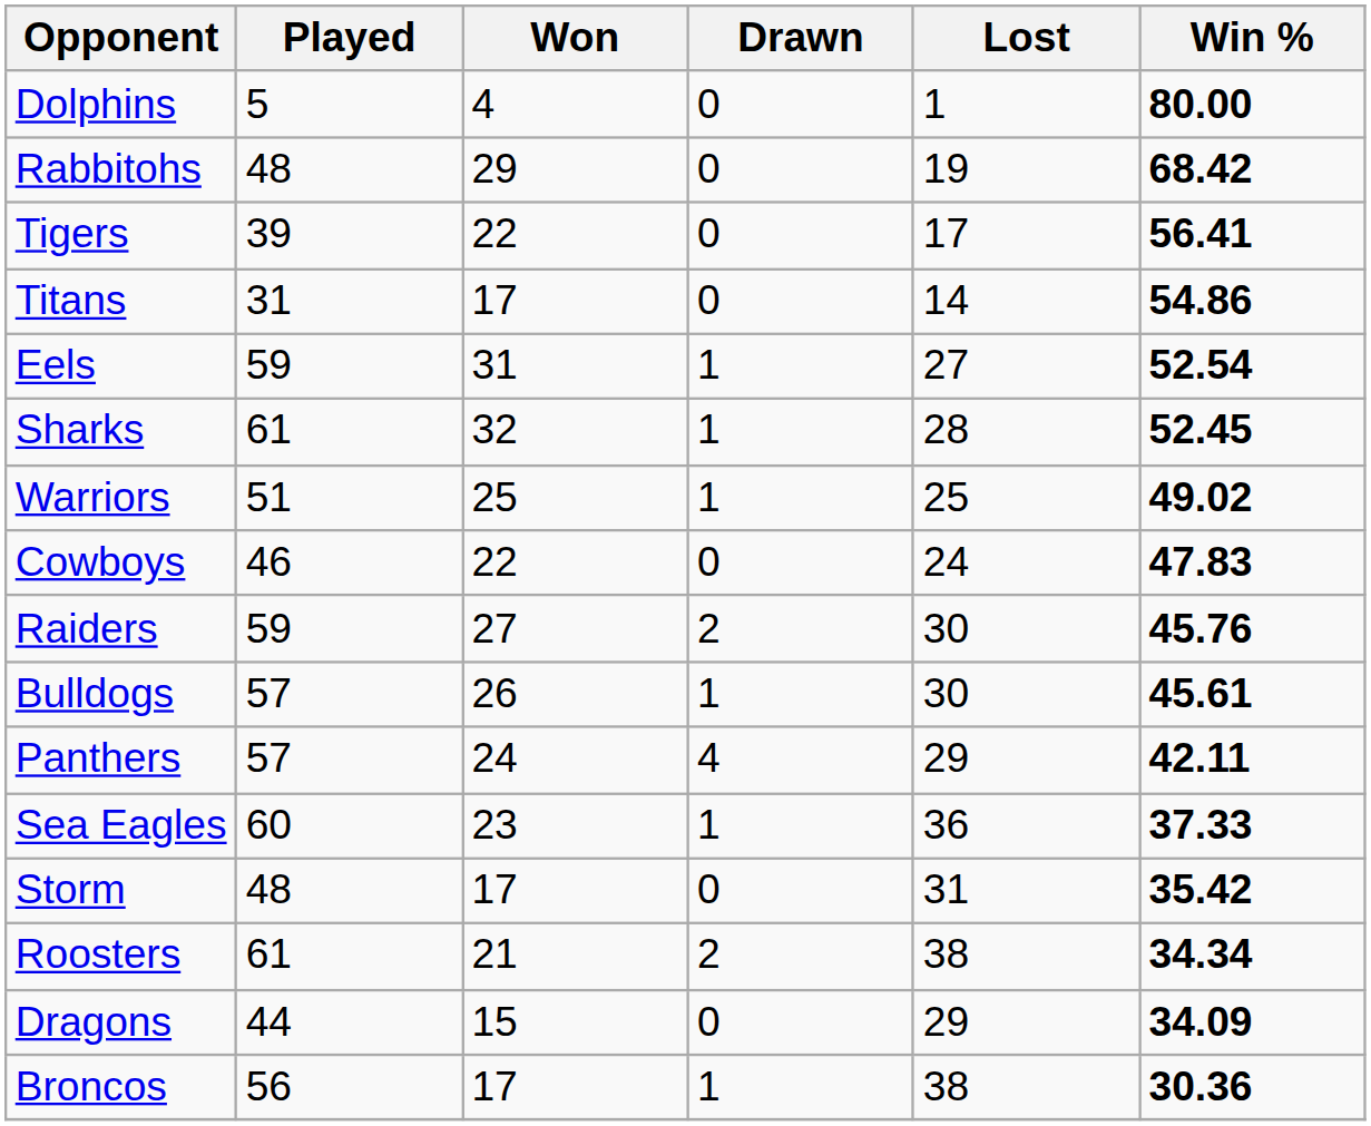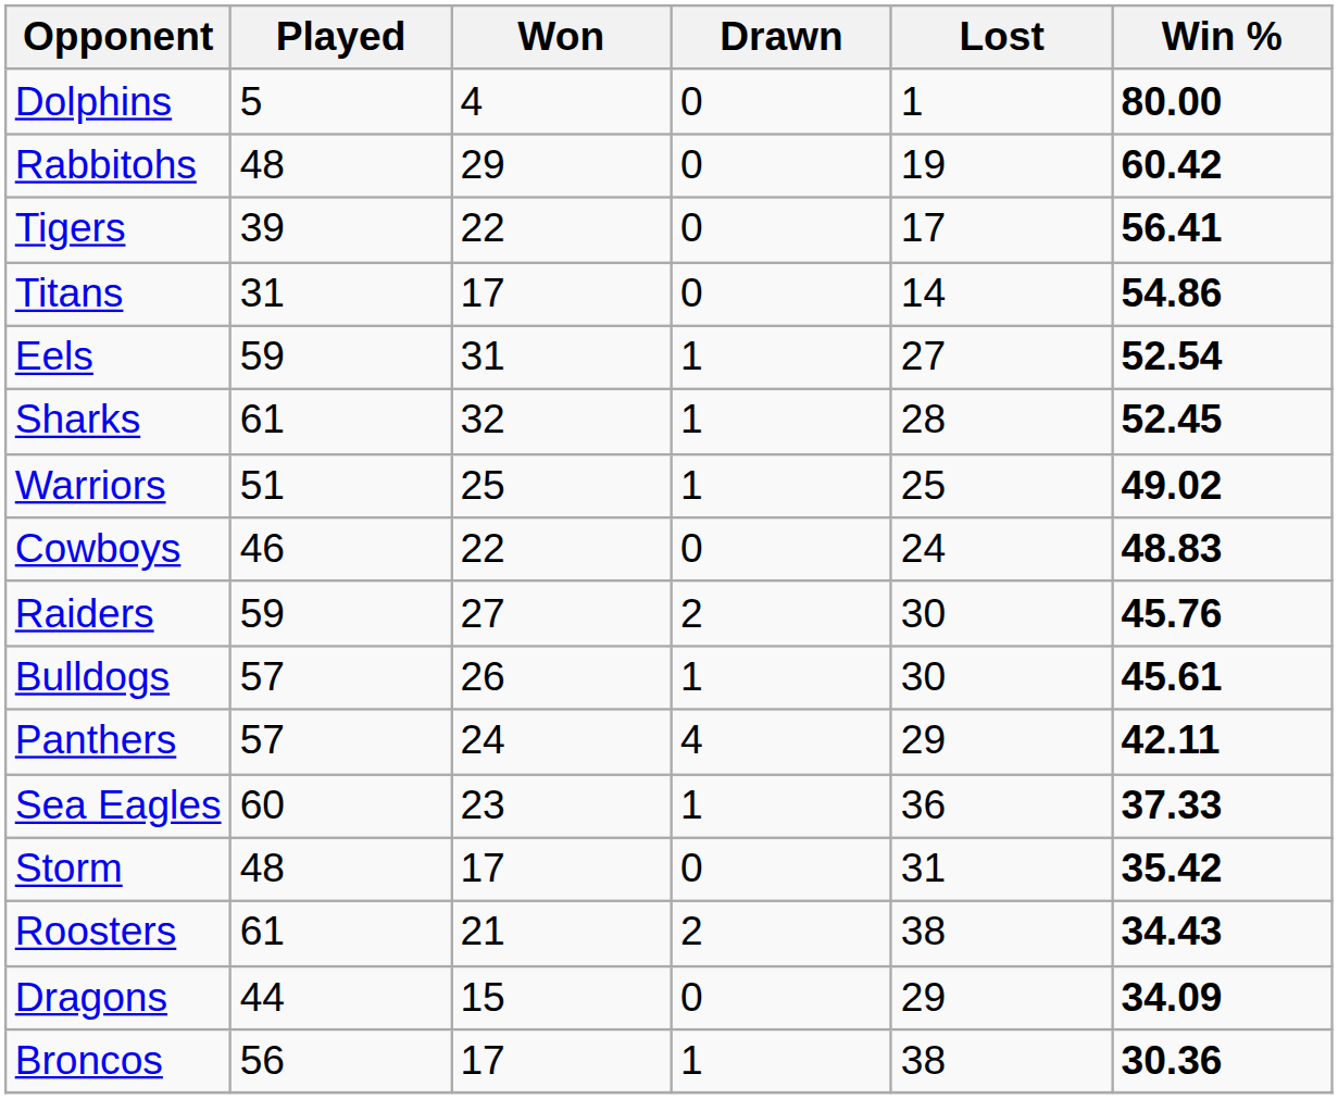Rabbitohs | Win %: 68.42 -> 60.42
Cowboys | Win %: 47.83 -> 48.83
Roosters | Win %: 34.34 -> 34.43
